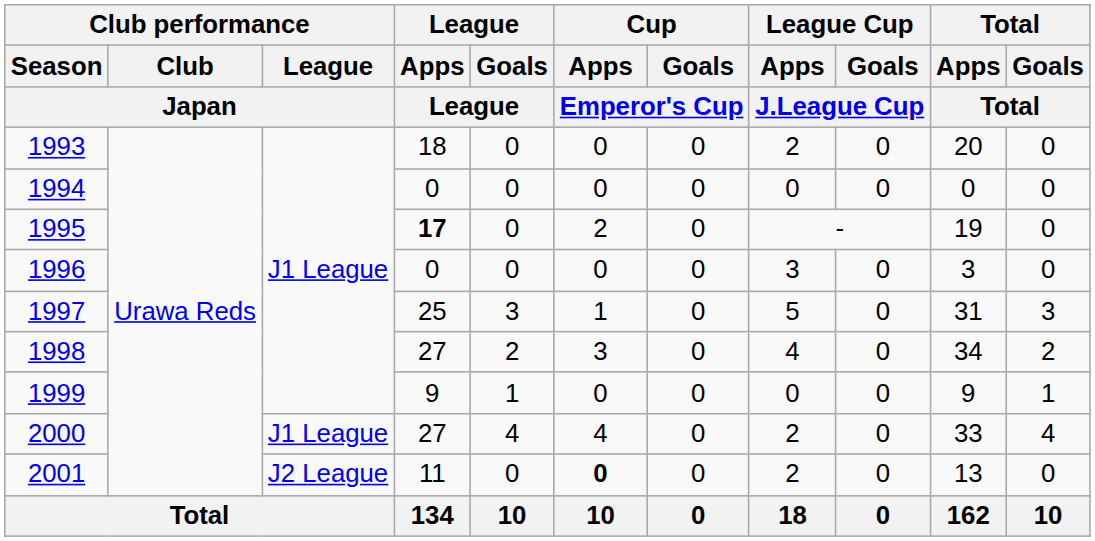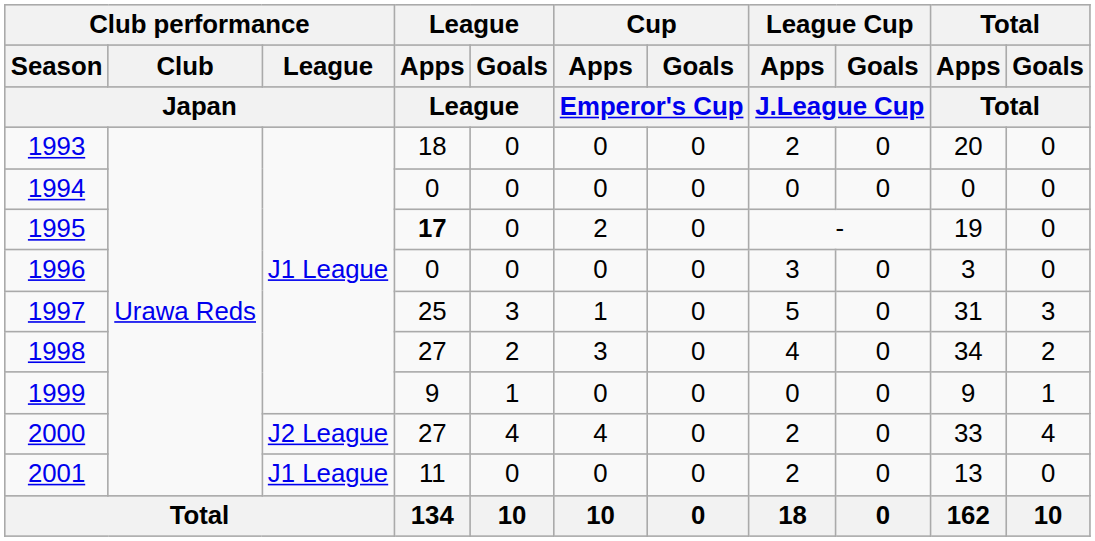2000 | Club performance / League / Japan: J1 League -> J2 League
2001 | Club performance / League / Japan: J2 League -> J1 League
2001 | Cup / Apps / Emperor's Cup: bold -> normal
